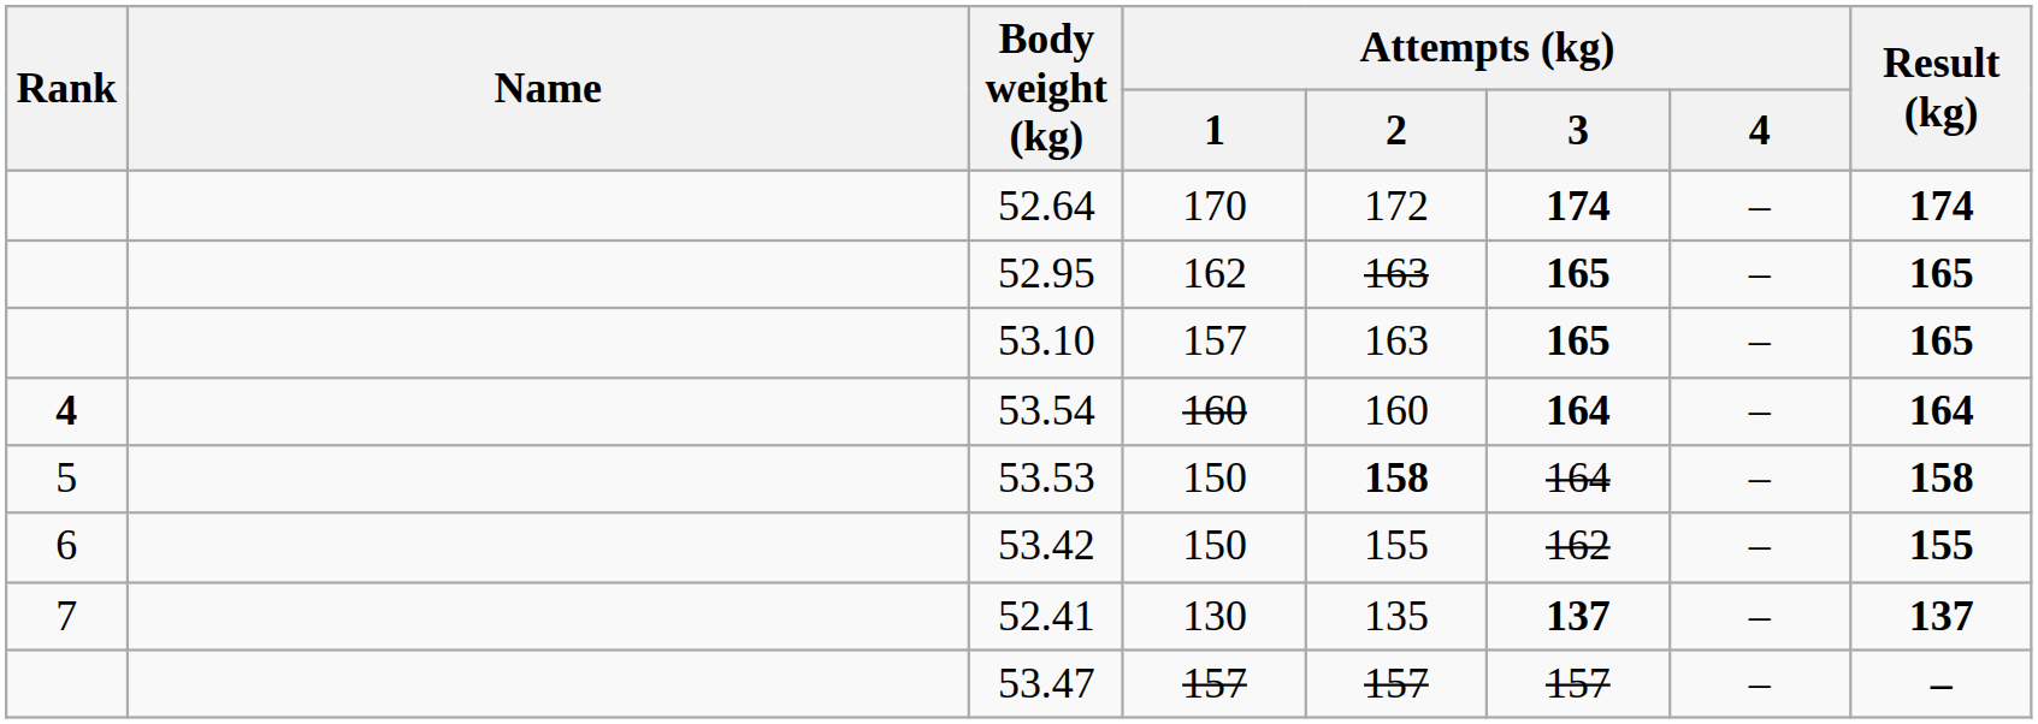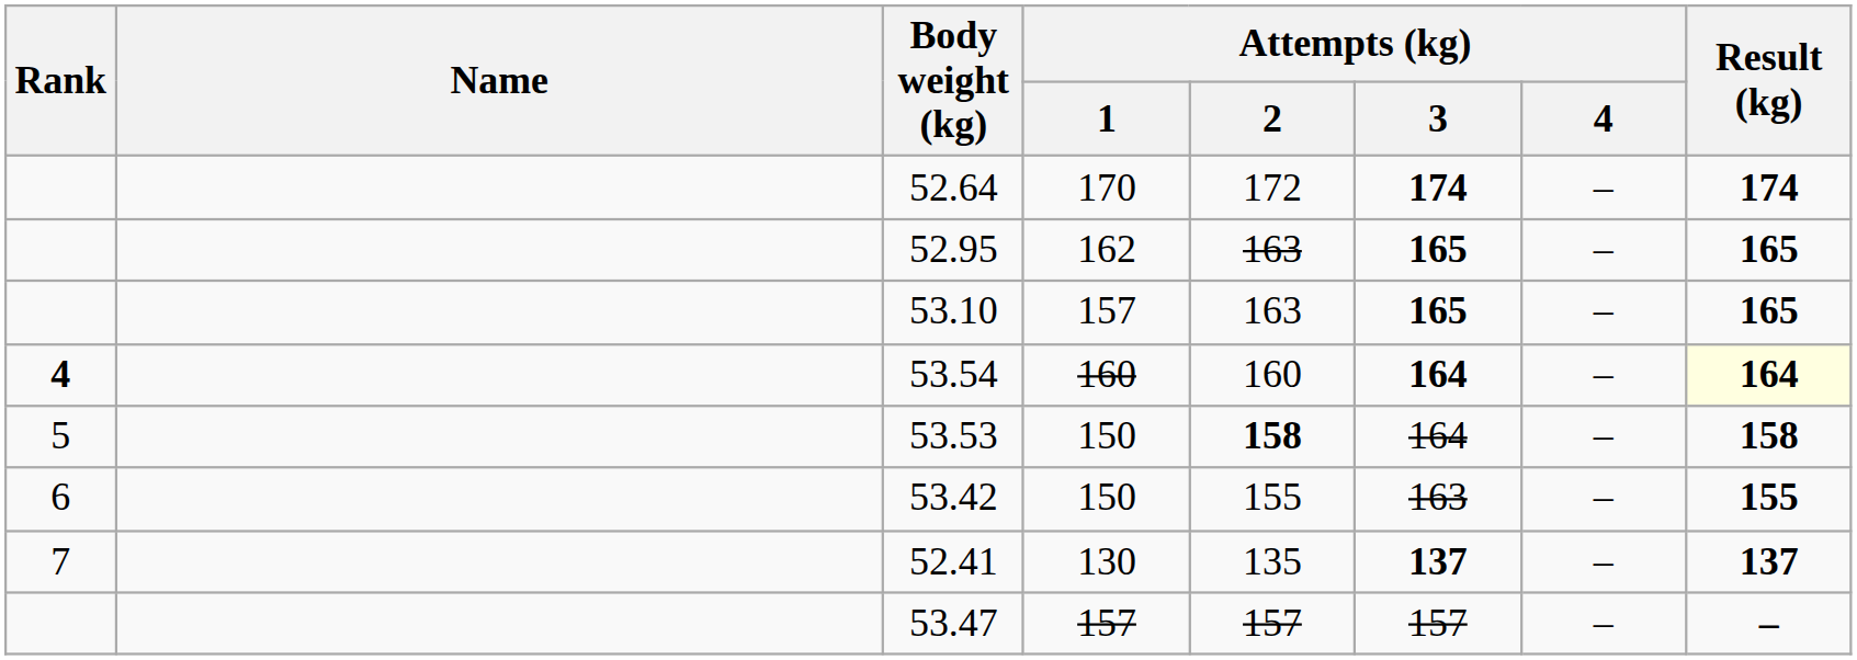53.54 | Result (kg): no background -> lightyellow background
53.42 | Attempts (kg) / 3: 162 -> 163
